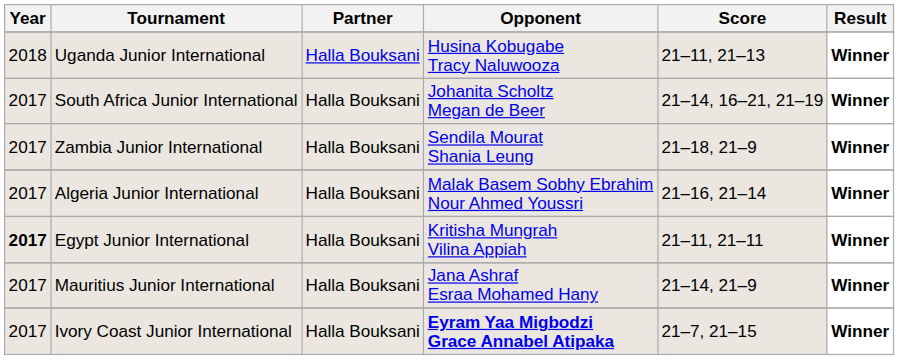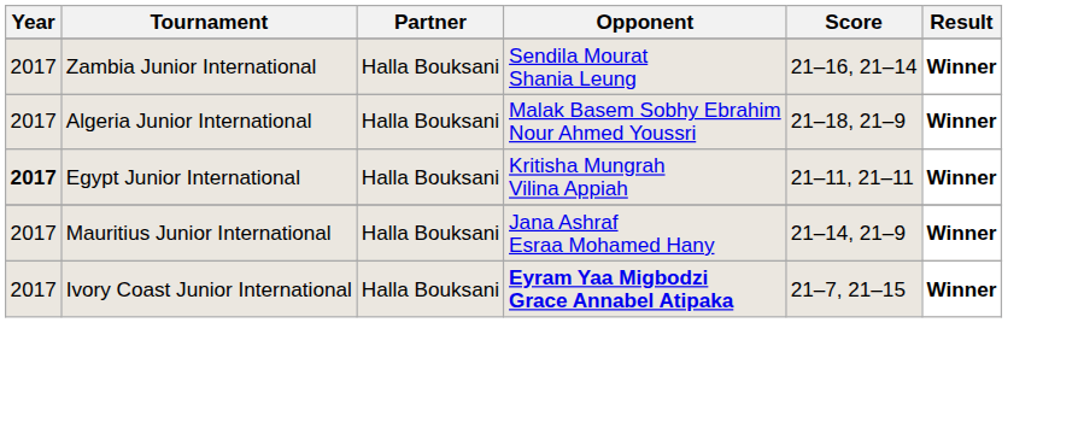- row: 2018 | Uganda Junior International | Halla Bouksani | Husina Kobugabe Tracy Naluwooza | 21–11, 21–13 | Winner
- row: 2017 | South Africa Junior International | Halla Bouksani | Johanita Scholtz Megan de Beer | 21–14, 16–21, 21–19 | Winner
Zambia Junior International | Score: 21–18, 21–9 -> 21–16, 21–14
Algeria Junior International | Score: 21–16, 21–14 -> 21–18, 21–9
